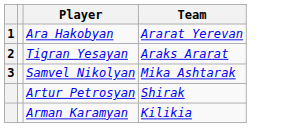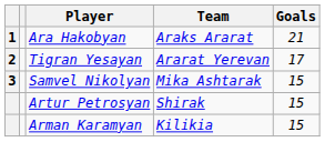+ column: Goals | 21 | 17 | 15 | 15 | 15
Ara Hakobyan | Team: Ararat Yerevan -> Araks Ararat
Tigran Yesayan | Team: Araks Ararat -> Ararat Yerevan
